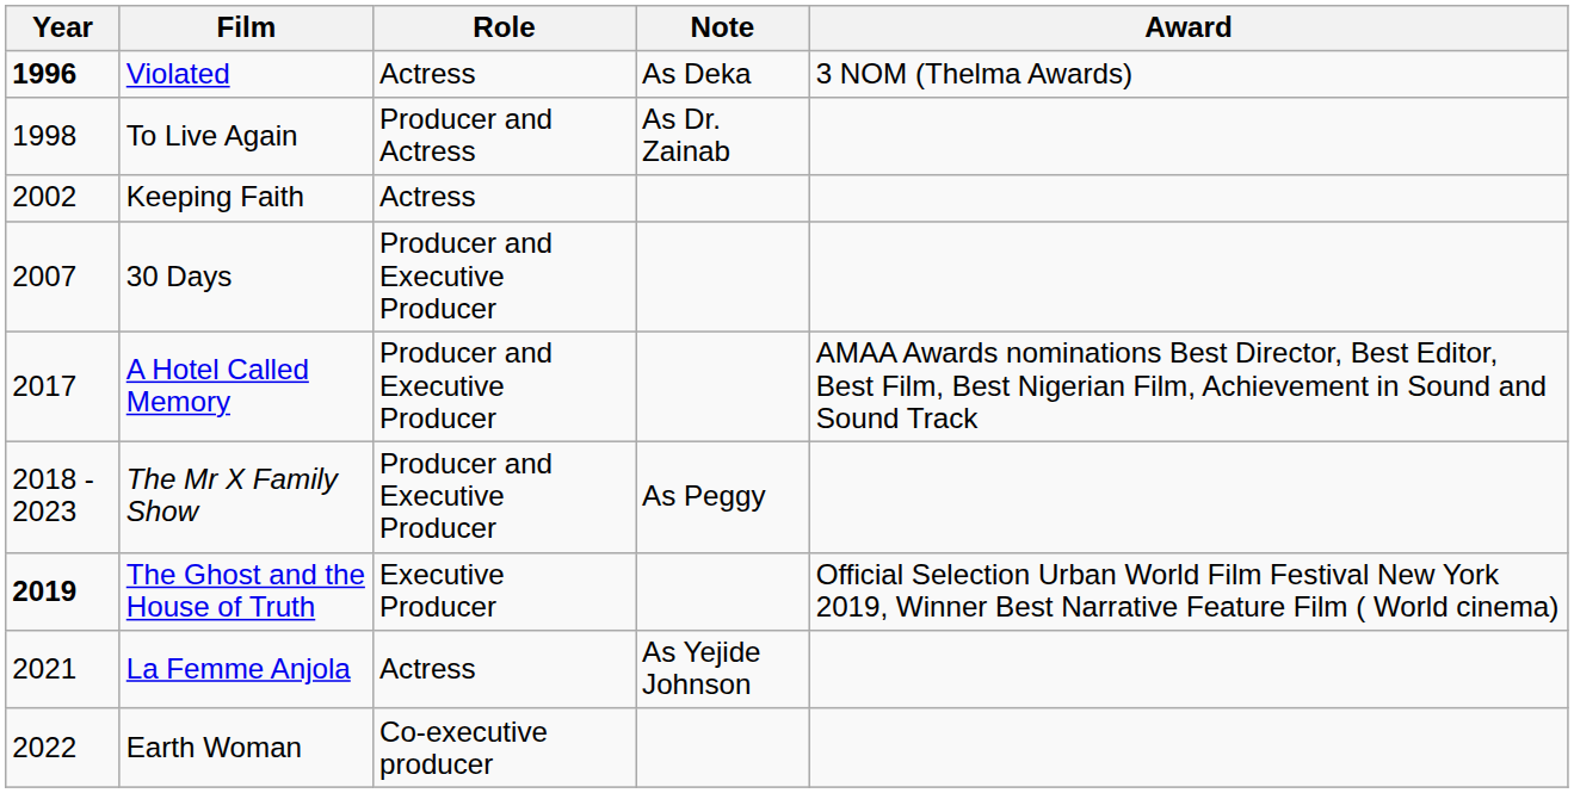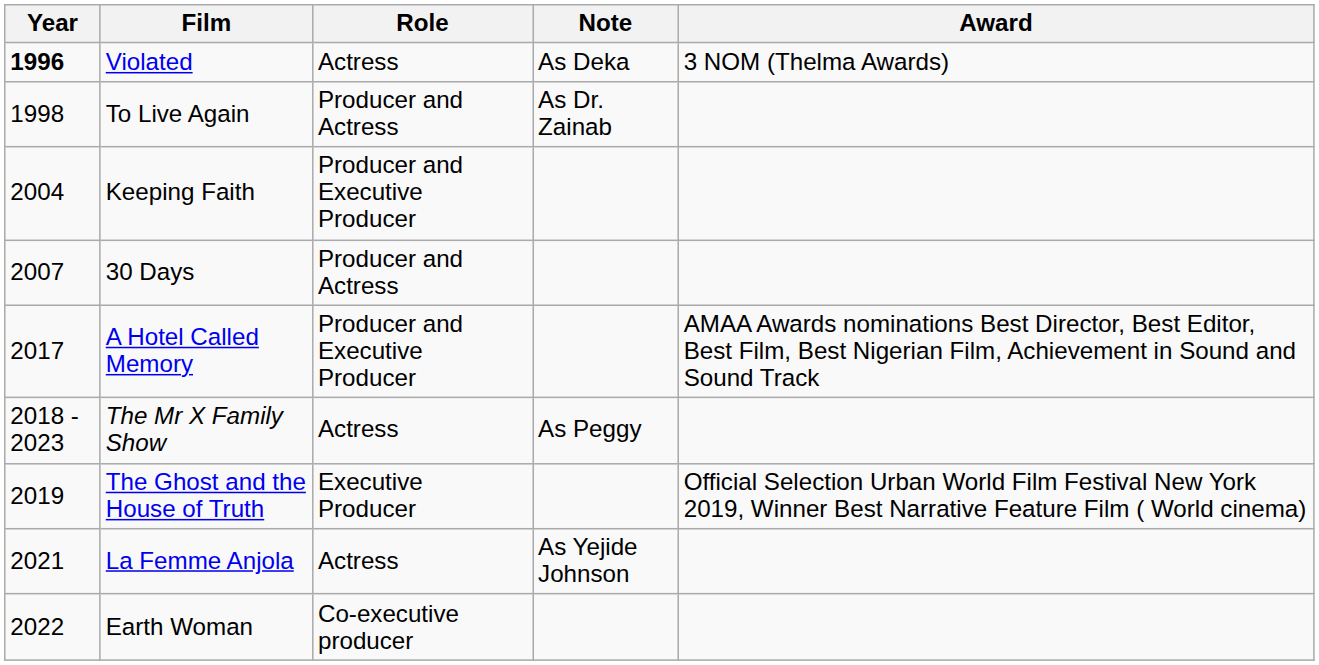Keeping Faith | Year: 2002 -> 2004
Keeping Faith | Role: Actress -> Producer and Executive Producer
30 Days | Role: Producer and Executive Producer -> Producer and Actress
The Mr X Family Show | Role: Producer and Executive Producer -> Actress
The Ghost and the House of Truth | Year: bold -> normal
